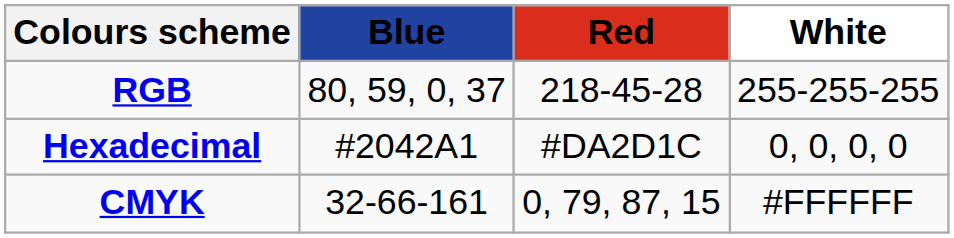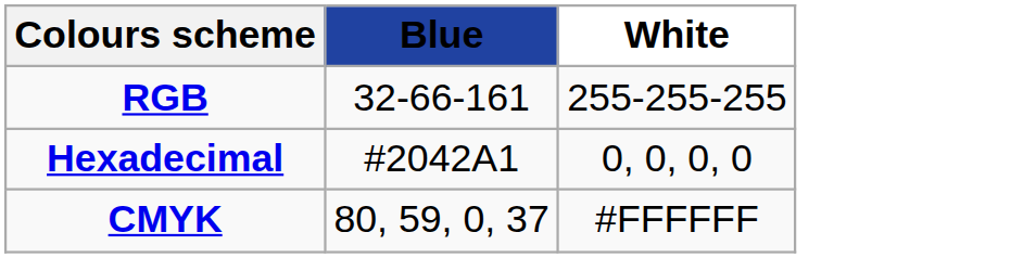- column: Red | 218-45-28 | #DA2D1C | 0, 79, 87, 15
RGB | Blue: 80, 59, 0, 37 -> 32-66-161
CMYK | Blue: 32-66-161 -> 80, 59, 0, 37
